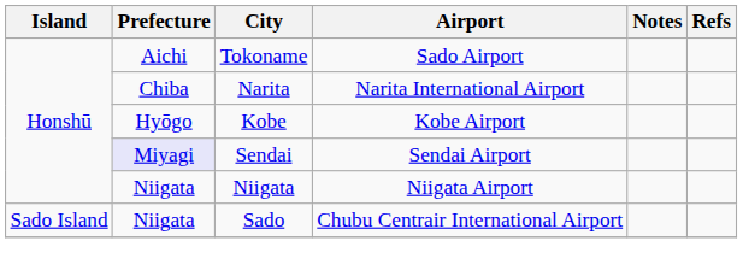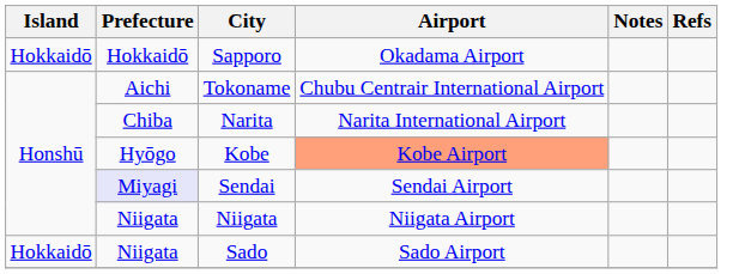+ row: Hokkaidō | Hokkaidō | Sapporo | Okadama Airport
Tokoname | Airport: Sado Airport -> Chubu Centrair International Airport
Kobe | Airport: no background -> lightsalmon background
Sado | Island: Sado Island -> Hokkaidō
Sado | Airport: Chubu Centrair International Airport -> Sado Airport
